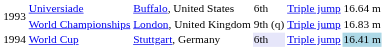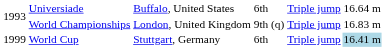World Cup | column 1: 1994 -> 1999
World Cup | column 4: lavender background -> no background
